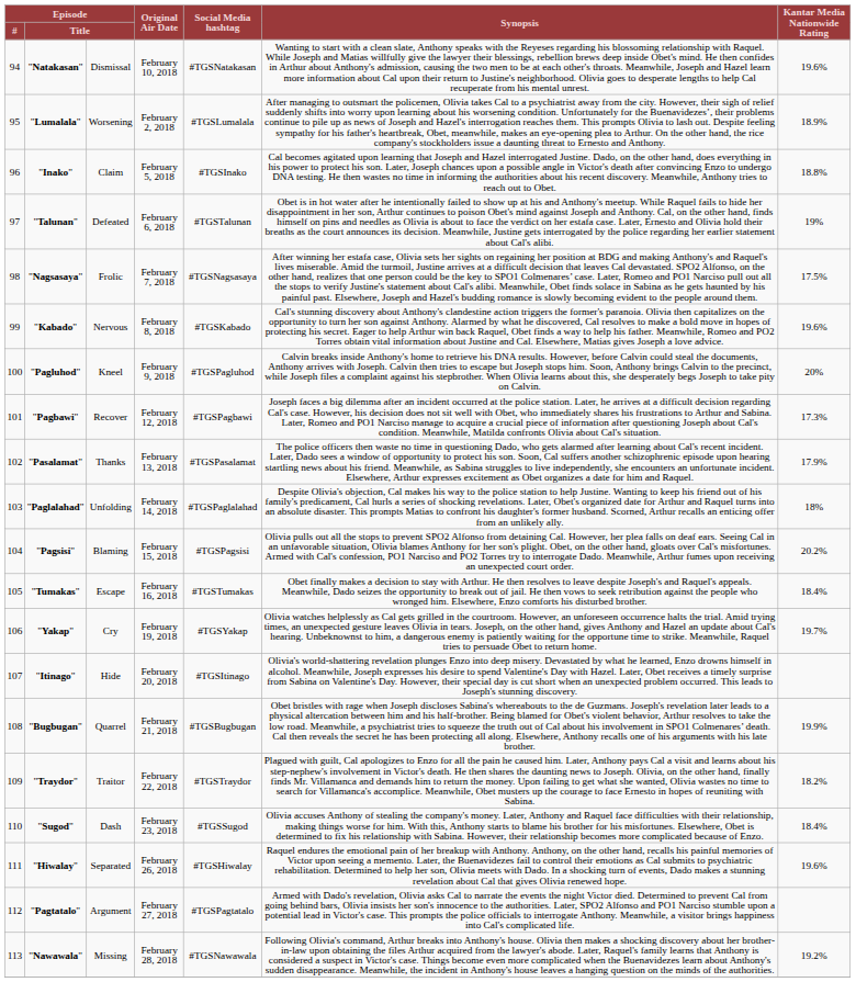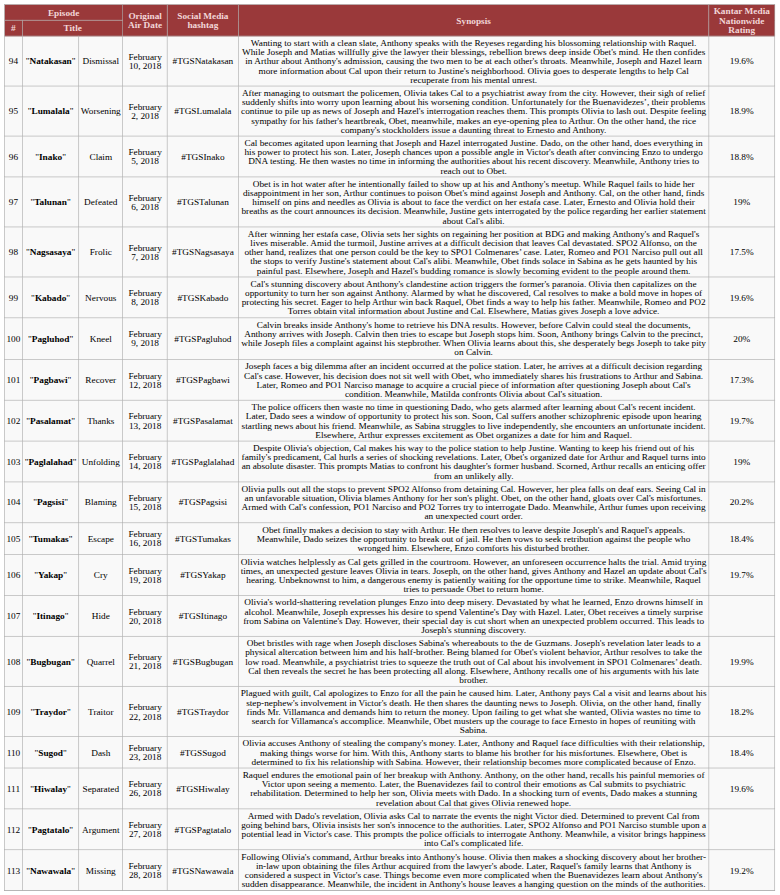"Pasalamat" | column 7: 17.9% -> 19.7%
"Paglalahad" | column 7: 18% -> 19%
